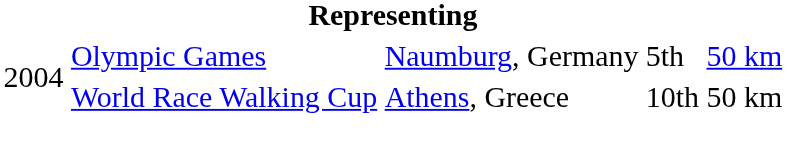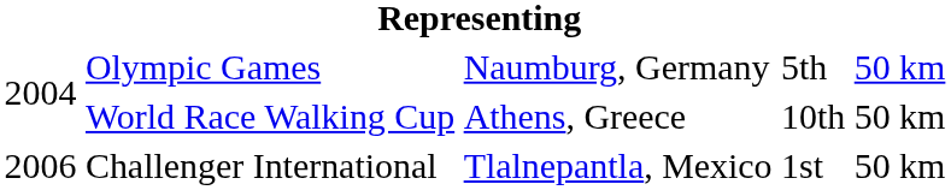+ row: 2006 | Challenger International | Tlalnepantla, Mexico | 1st | 50 km
